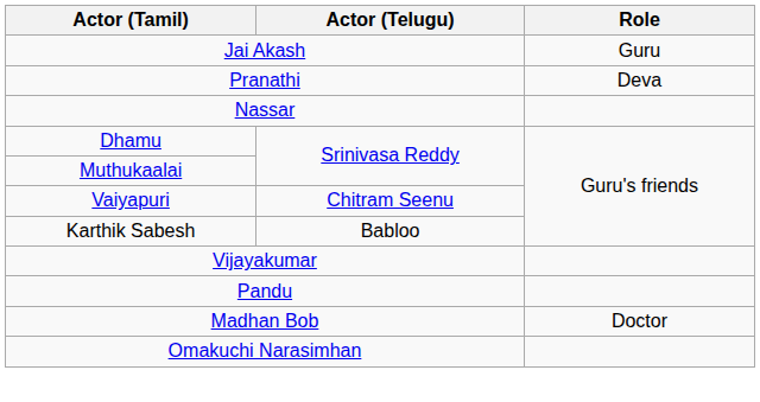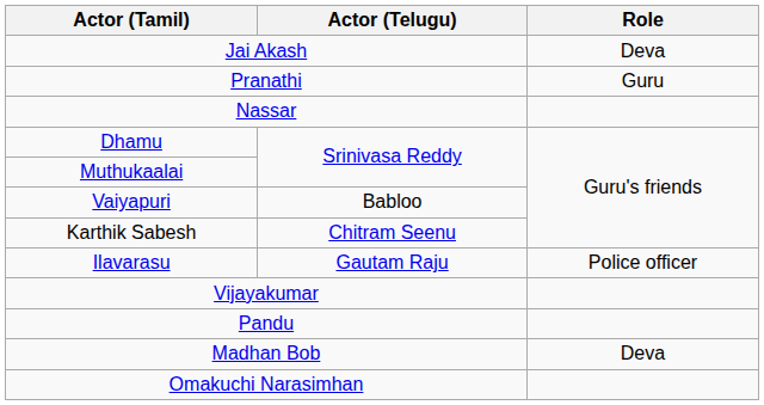Jai Akash | Role: Guru -> Deva
Pranathi | Role: Deva -> Guru
Vaiyapuri | Actor (Telugu): Chitram Seenu -> Babloo
Karthik Sabesh | Actor (Telugu): Babloo -> Chitram Seenu
+ row: Ilavarasu | Gautam Raju | Police officer
Madhan Bob | Role: Doctor -> Deva
